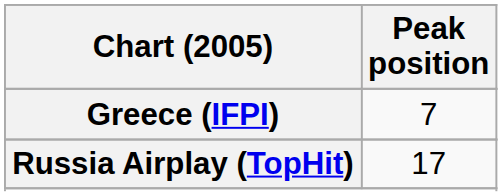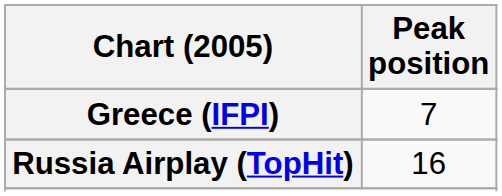Russia Airplay (TopHit) | Peak position: 17 -> 16
